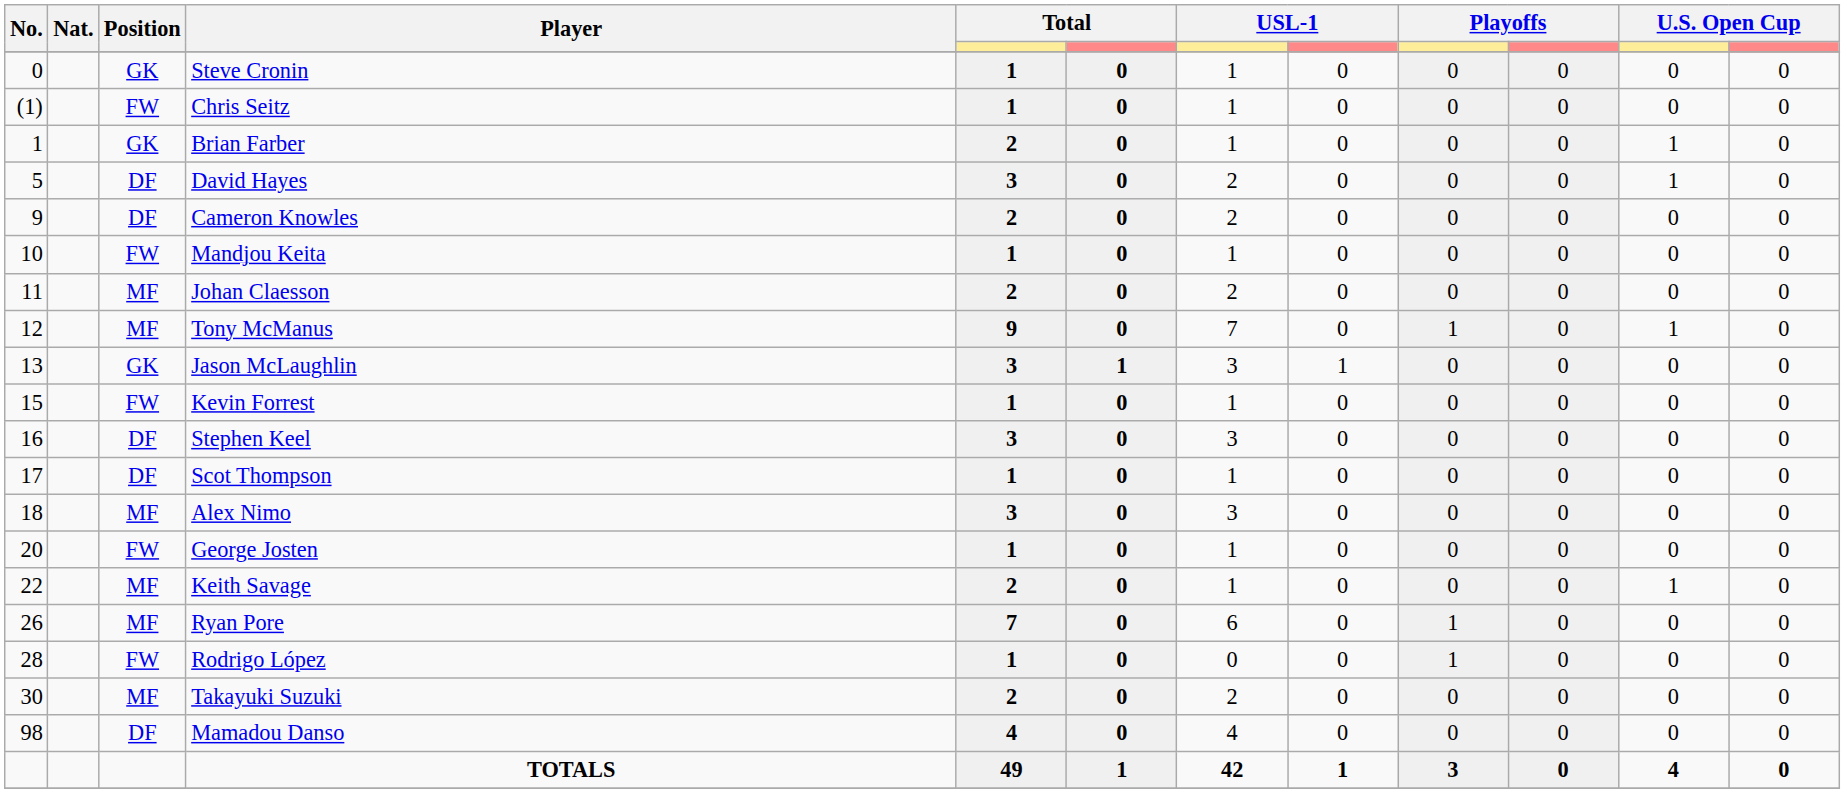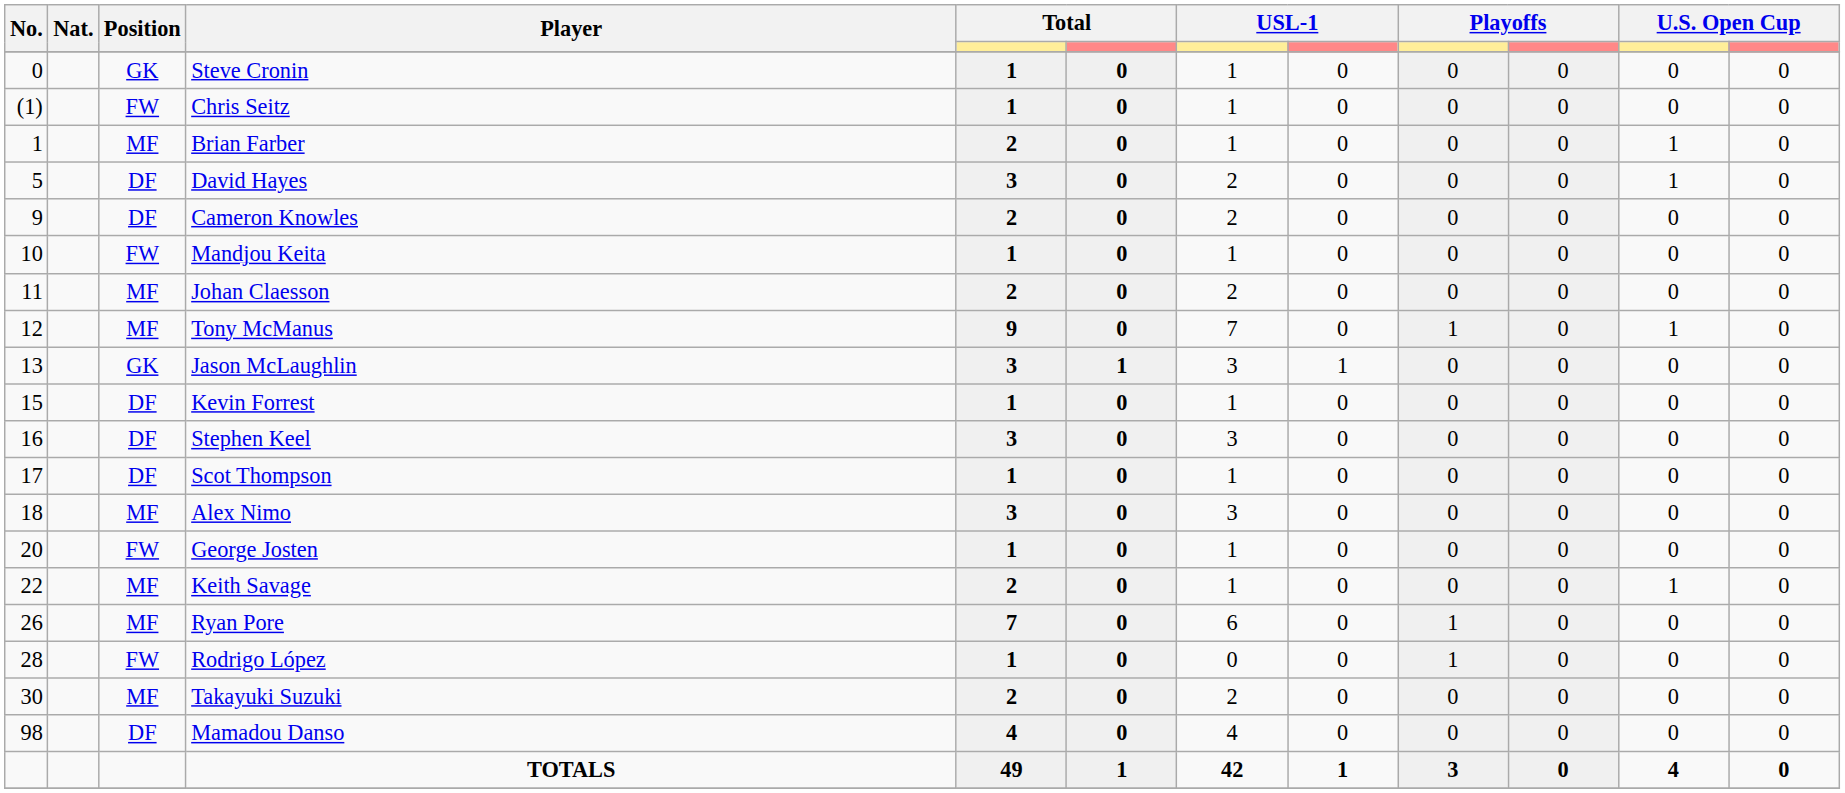Brian Farber | Position: GK -> MF
Kevin Forrest | Position: FW -> DF
